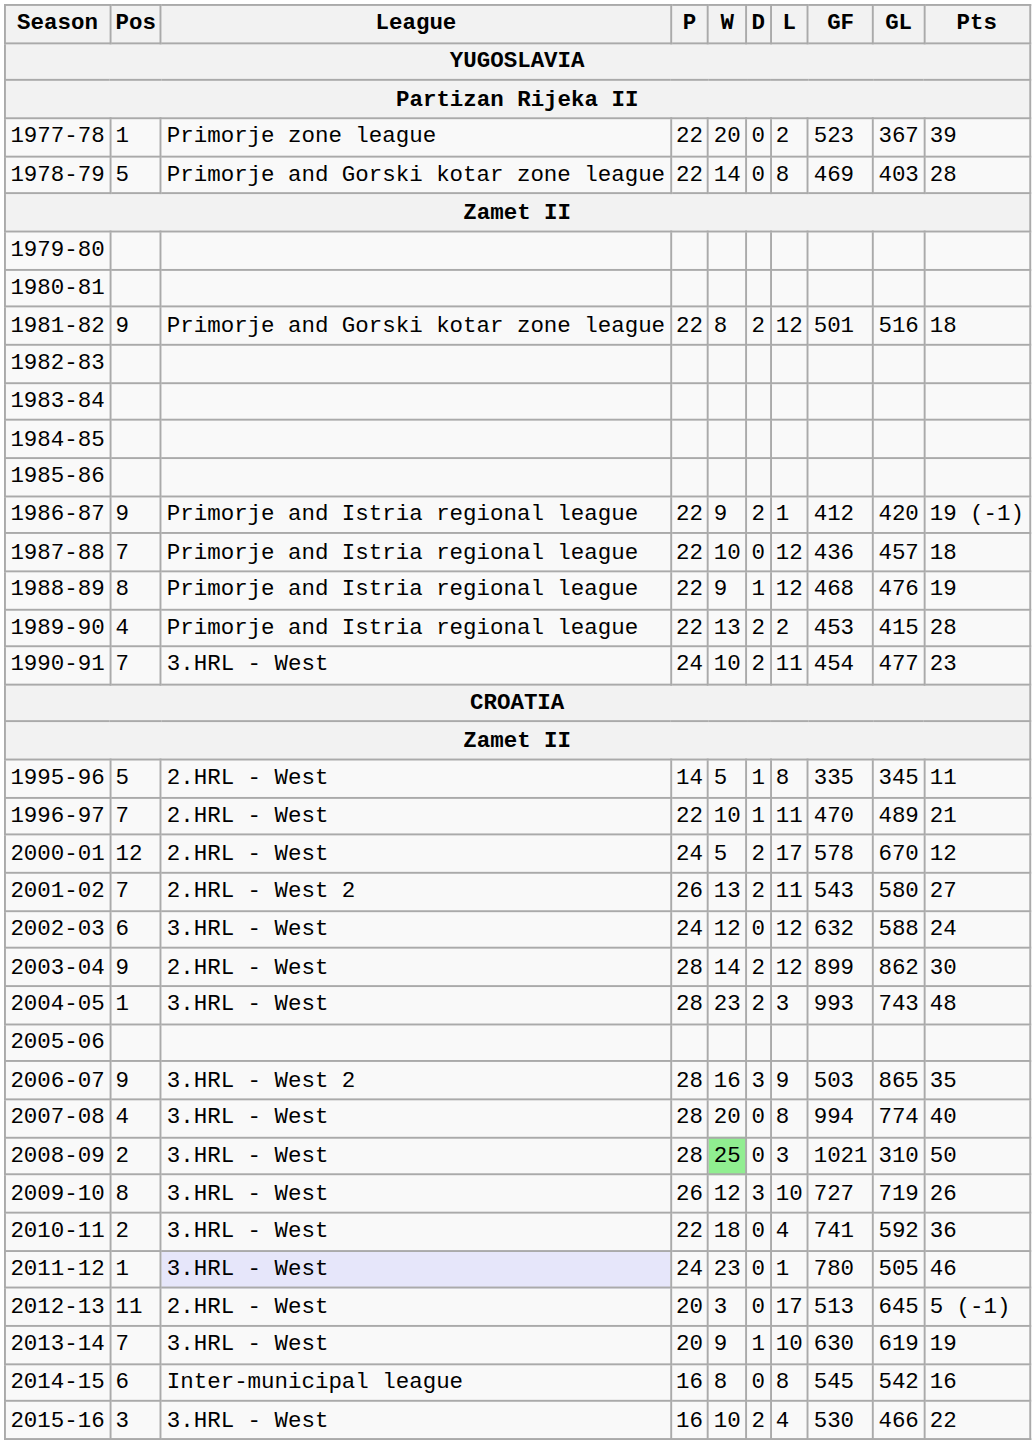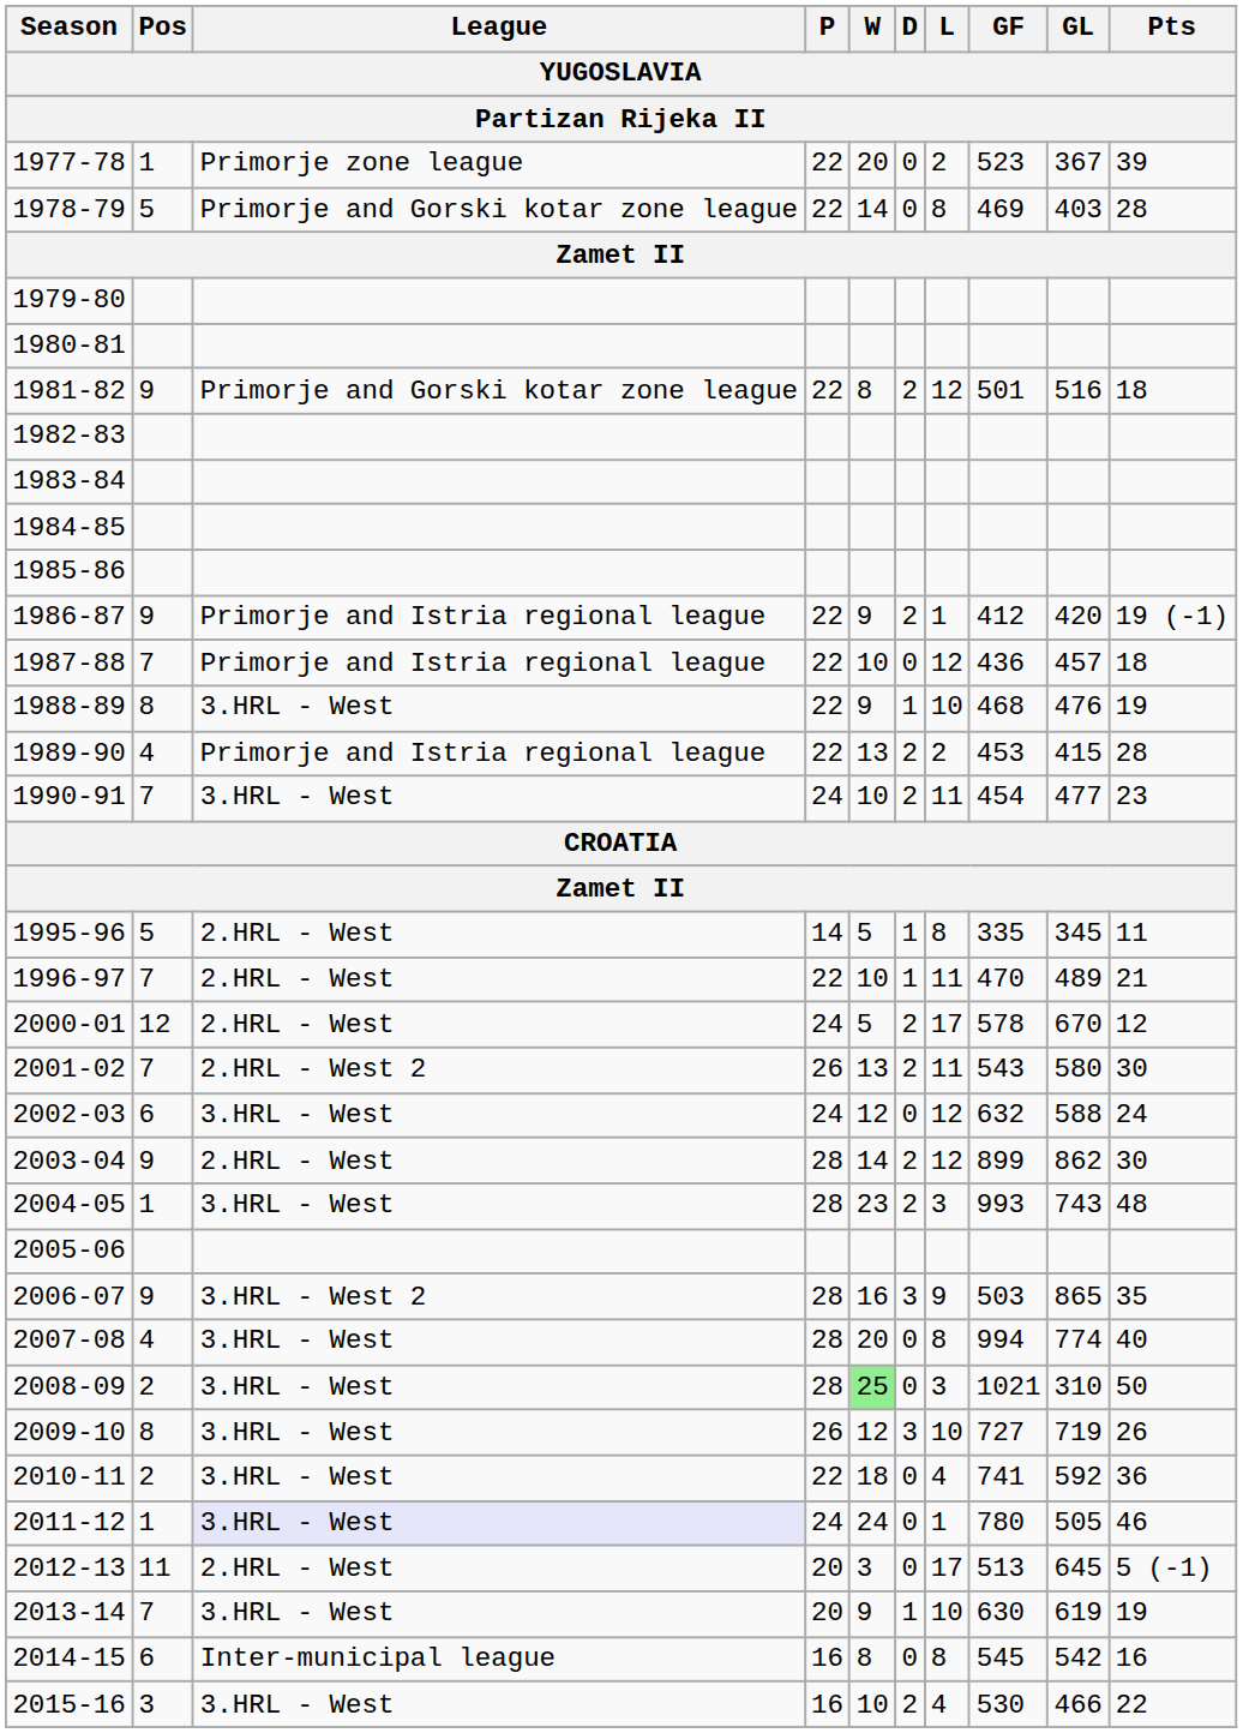1988-89 | League: Primorje and Istria regional league -> 3.HRL - West
1988-89 | L: 12 -> 10
2001-02 | Pts: 27 -> 30
2011-12 | W: 23 -> 24
